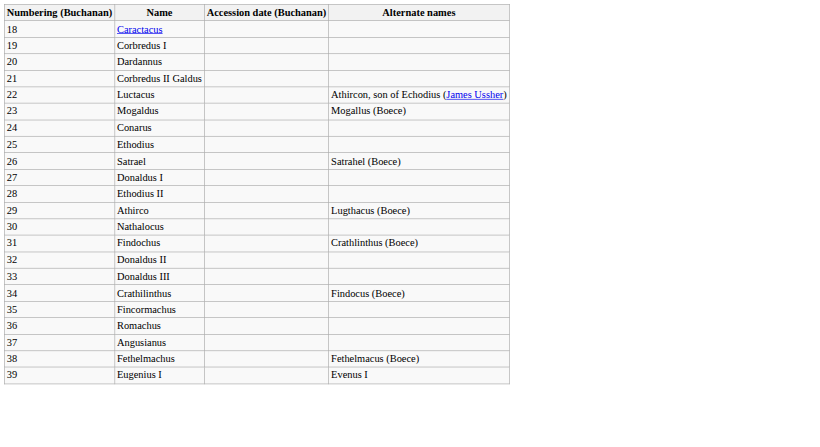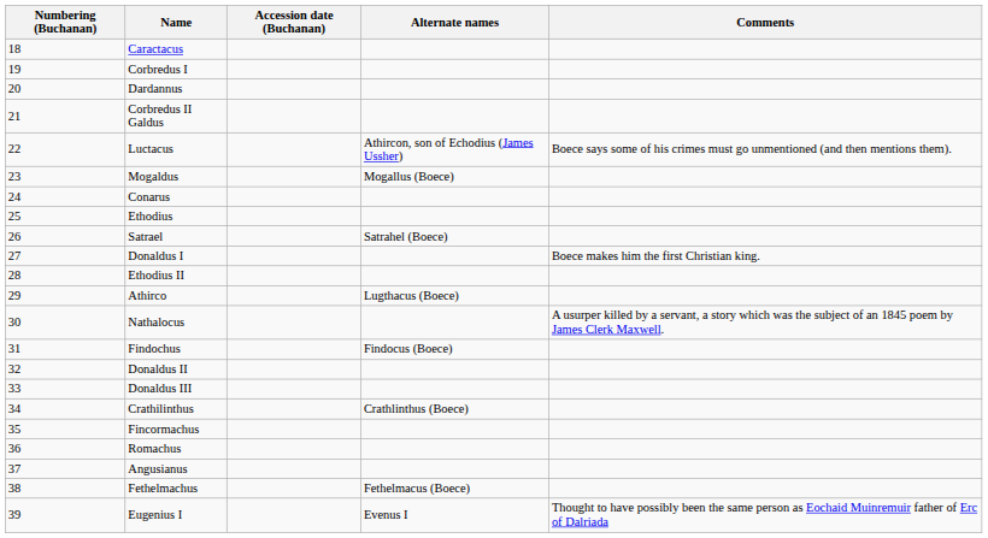+ column: Comments | Boece says some of his crimes must go unmentioned (and then mentions them). | Boece makes him the first Christian king. | A usurper killed by a servant, a story which was the subject of an 1845 poem by James Clerk Maxwell. | Thought to have possibly been the same person as Eochaid Muinremuir father of Erc of Dalriada
Findochus | Alternate names: Crathlinthus (Boece) -> Findocus (Boece)
Crathilinthus | Alternate names: Findocus (Boece) -> Crathlinthus (Boece)
